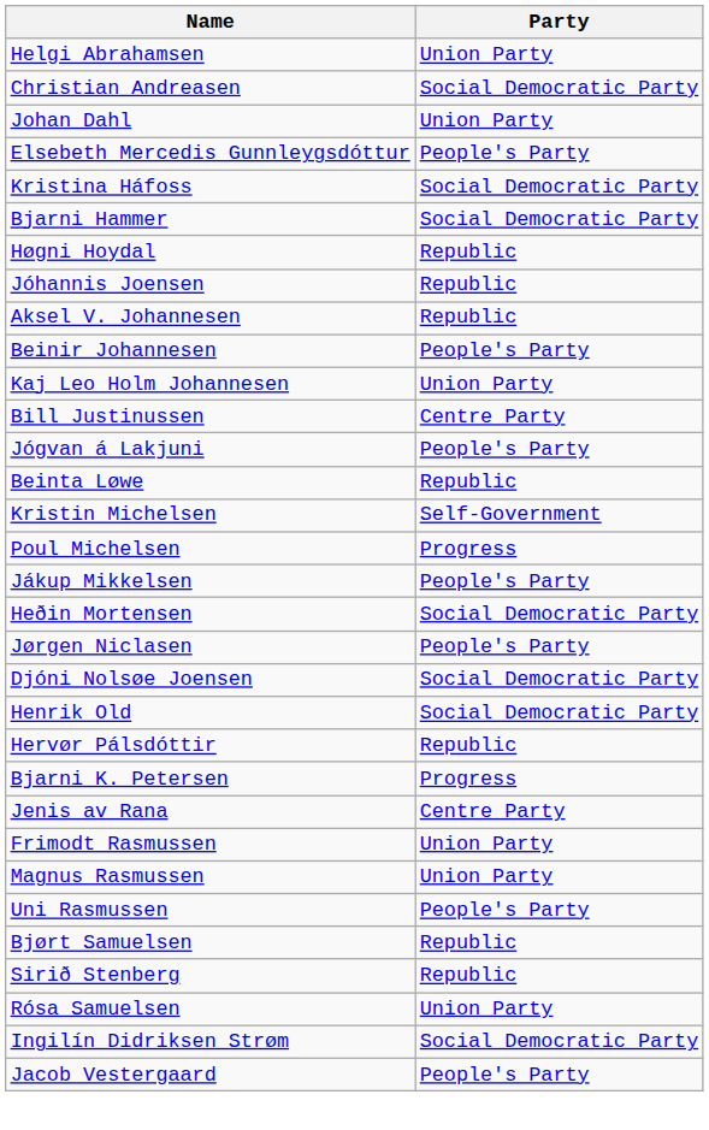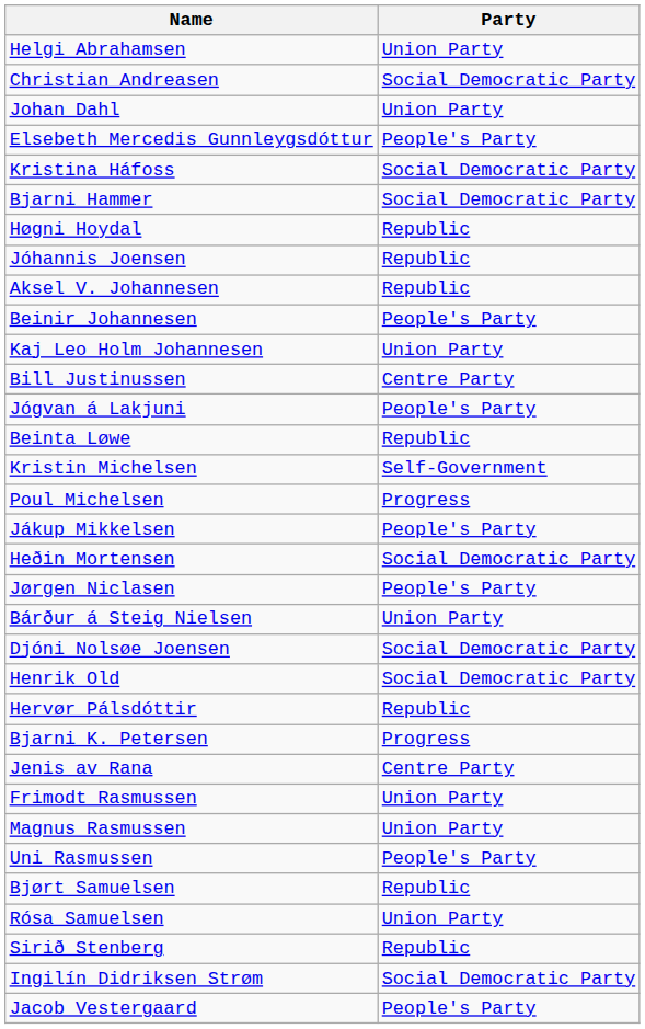+ row: Bárður á Steig Nielsen | Union Party
rows swapped: Rósa Samuelsen <-> Sirið Stenberg
